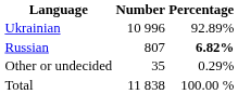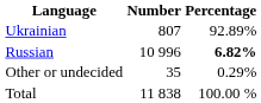Ukrainian | Number: 10 996 -> 807
Russian | Number: 807 -> 10 996
